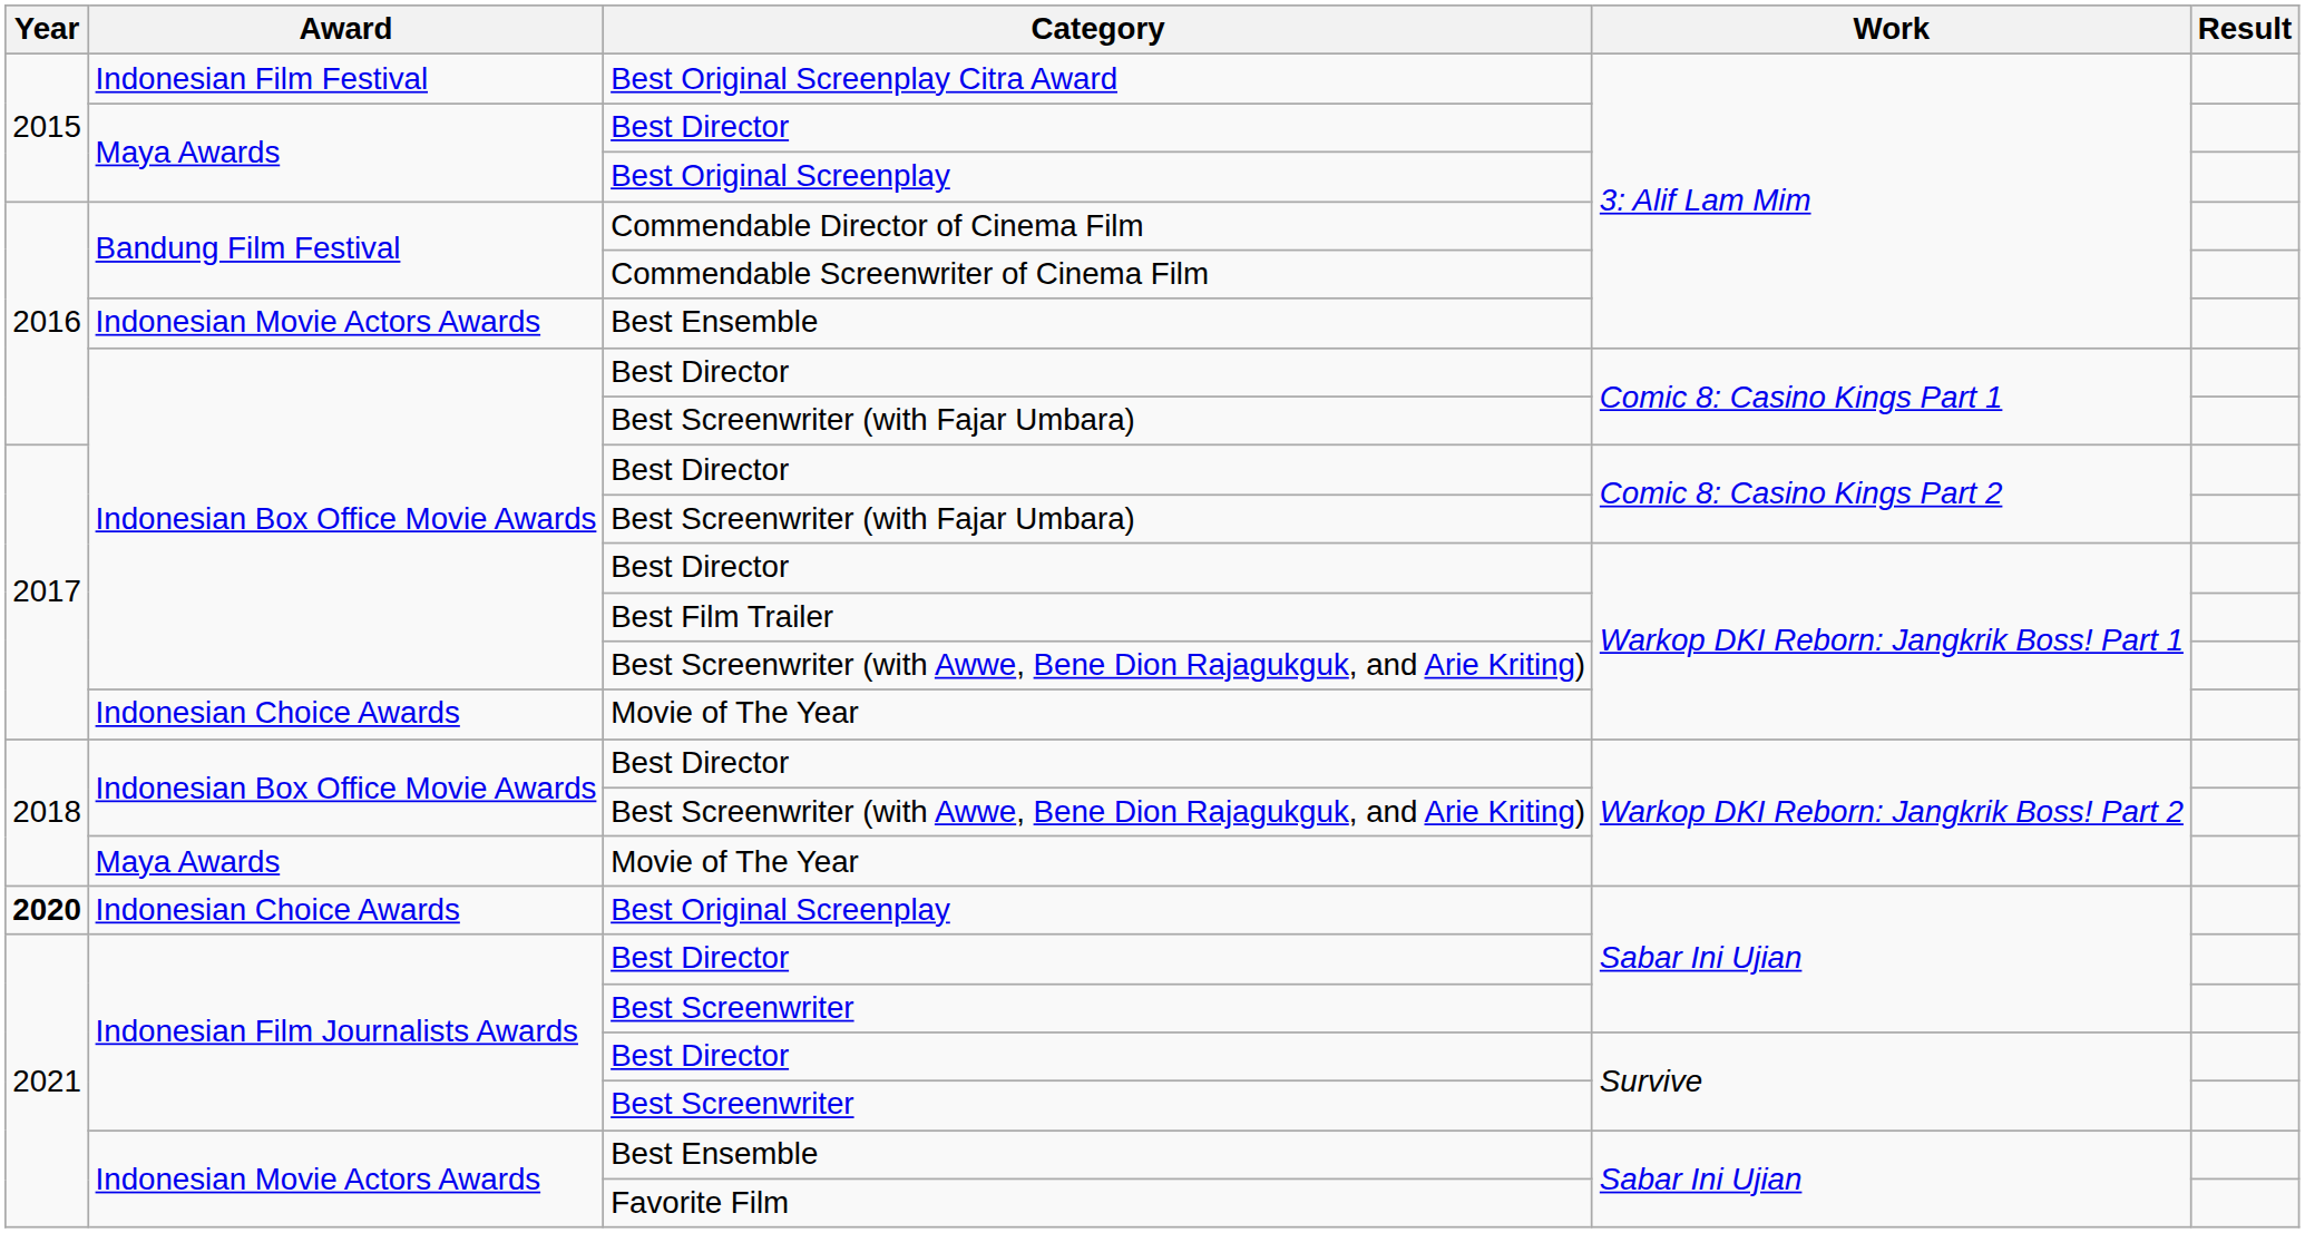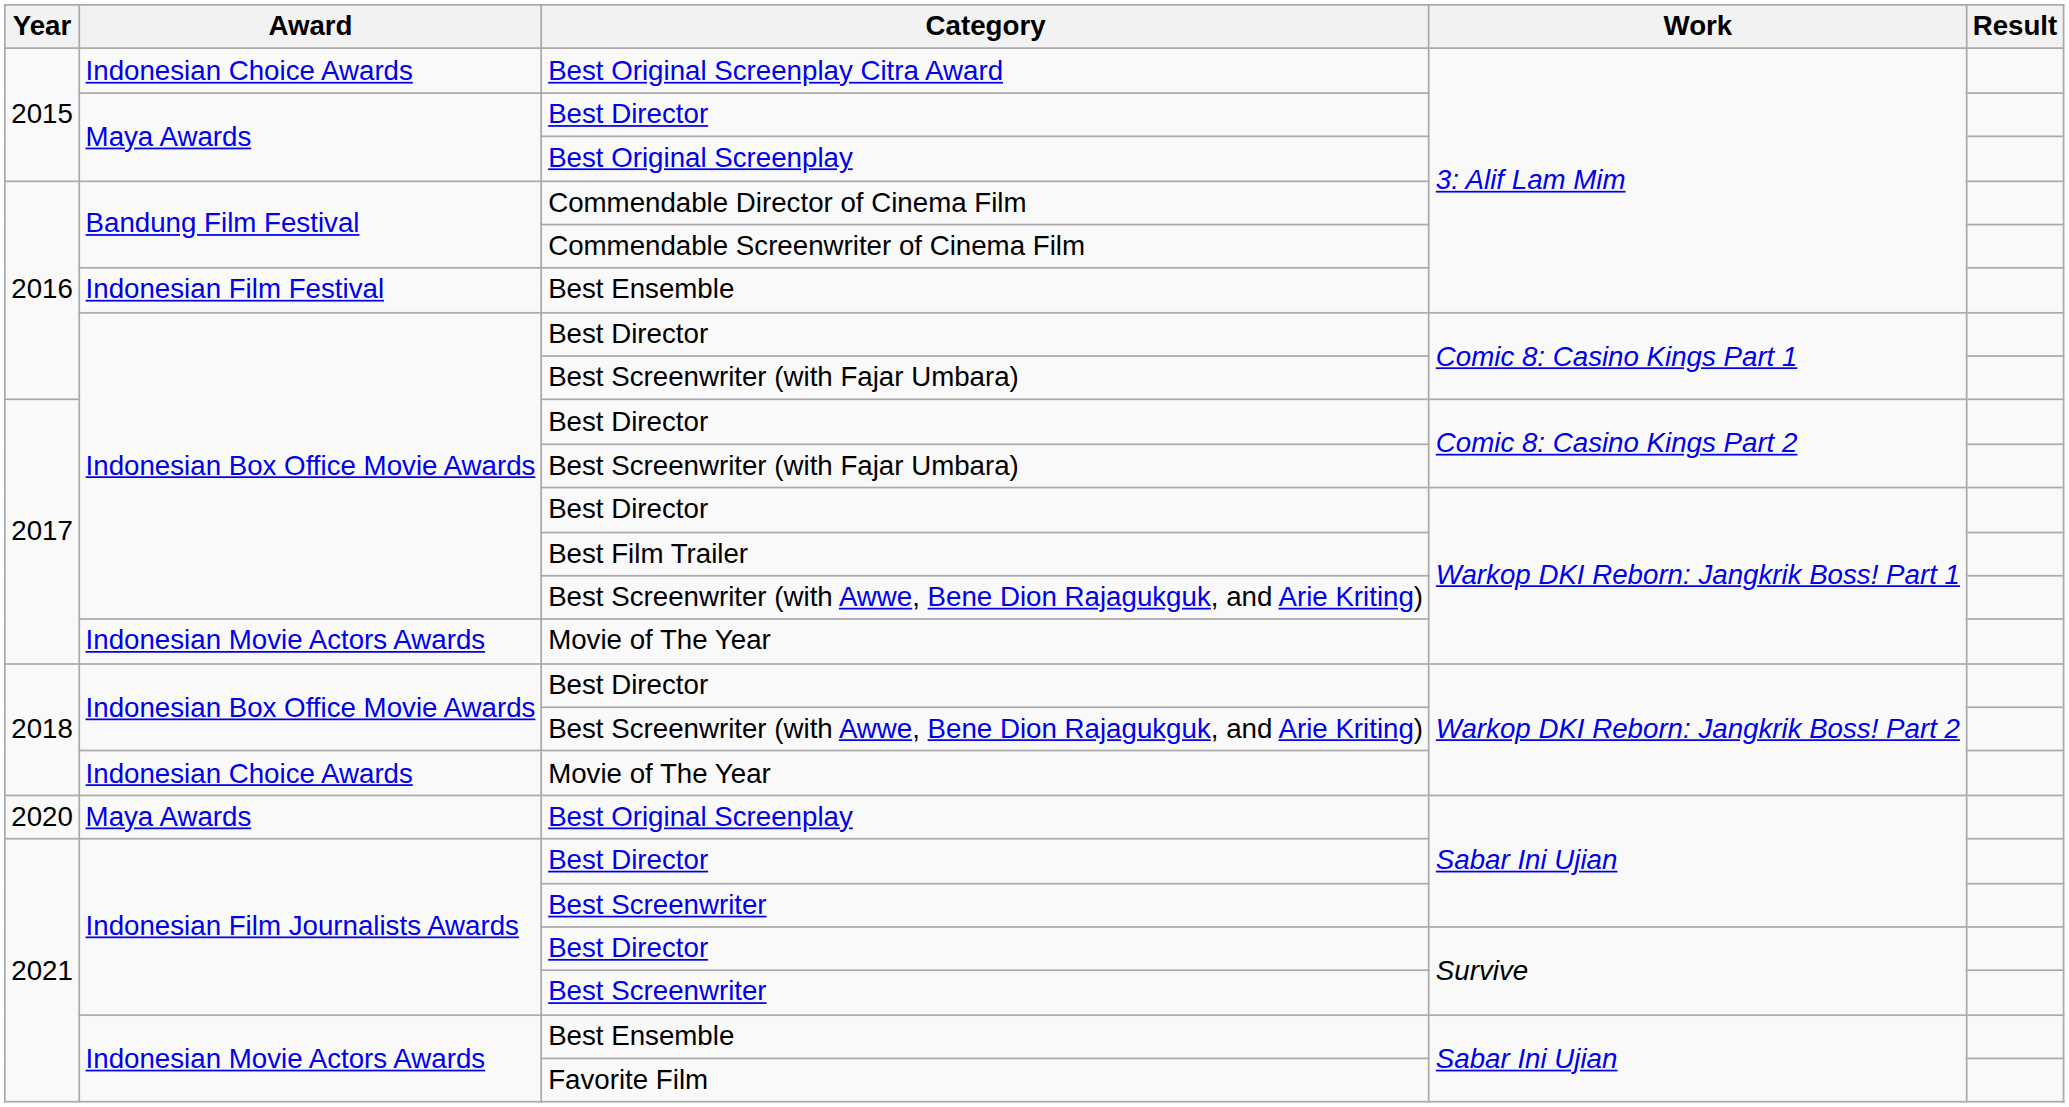Best Original Screenplay Citra Award | Award: Indonesian Film Festival -> Indonesian Choice Awards
Best Ensemble / 3: Alif Lam Mim | Award: Indonesian Movie Actors Awards -> Indonesian Film Festival
Movie of The Year / Warkop DKI Reborn: Jangkrik Boss! Part 1 | Award: Indonesian Choice Awards -> Indonesian Movie Actors Awards
Movie of The Year / Warkop DKI Reborn: Jangkrik Boss! Part 2 | Award: Maya Awards -> Indonesian Choice Awards
Best Original Screenplay / Sabar Ini Ujian | Year: bold -> normal
Best Original Screenplay / Sabar Ini Ujian | Award: Indonesian Choice Awards -> Maya Awards
